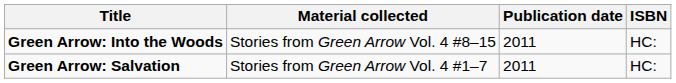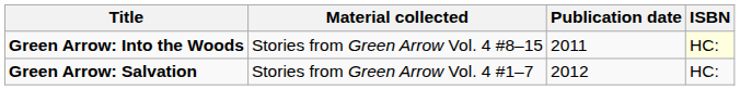Green Arrow: Into the Woods | ISBN: no background -> lightyellow background
Green Arrow: Salvation | Publication date: 2011 -> 2012
